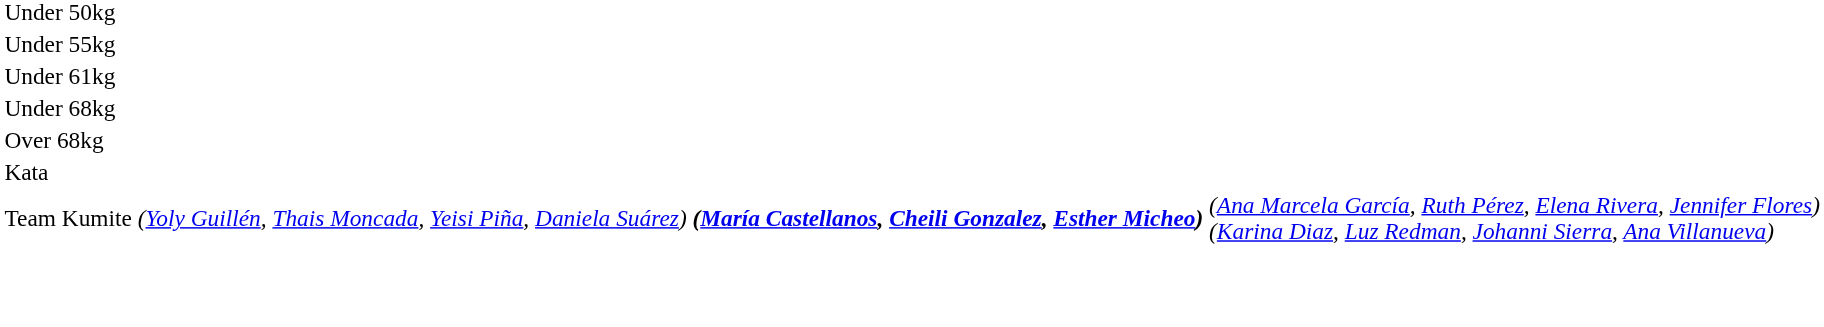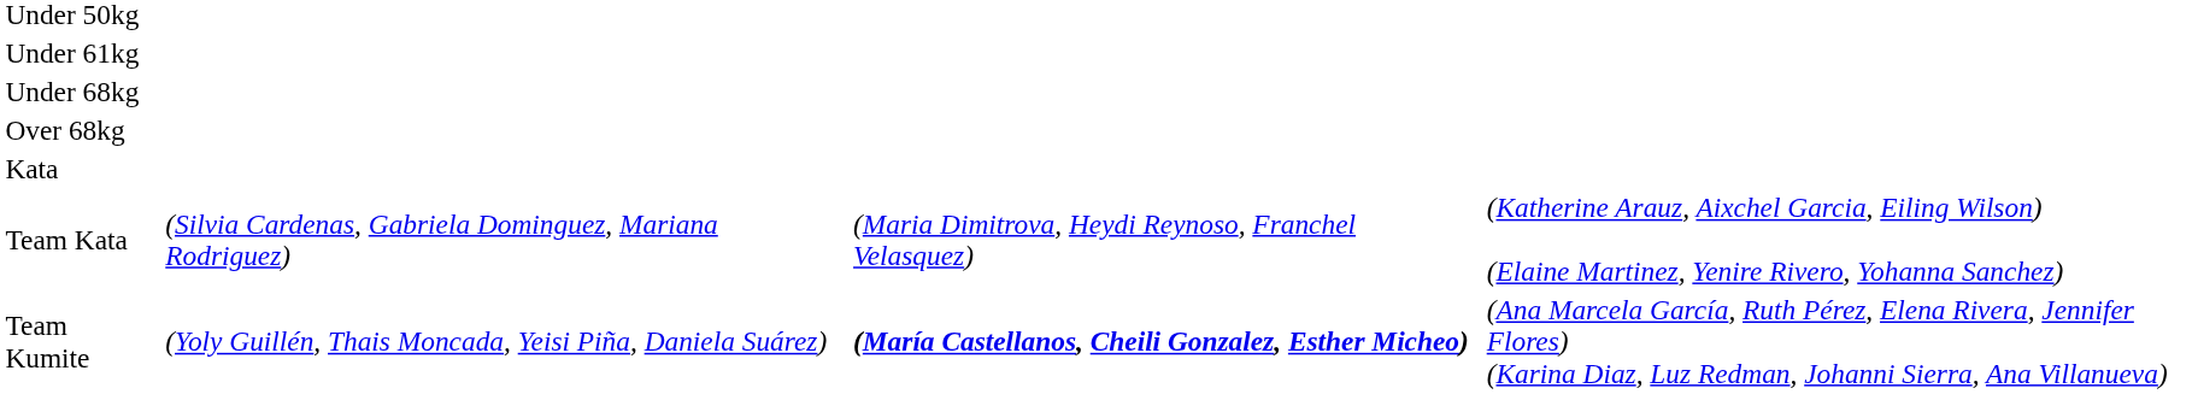- row: Under 55kg
+ row: Team Kata | (Silvia Cardenas, Gabriela Dominguez, Mariana Rodriguez) | (Maria Dimitrova, Heydi Reynoso, Franchel Velasquez) | (Katherine Arauz, Aixchel Garcia, Eiling Wilson) (Elaine Martinez, Yenire Rivero, Yohanna Sanchez)
